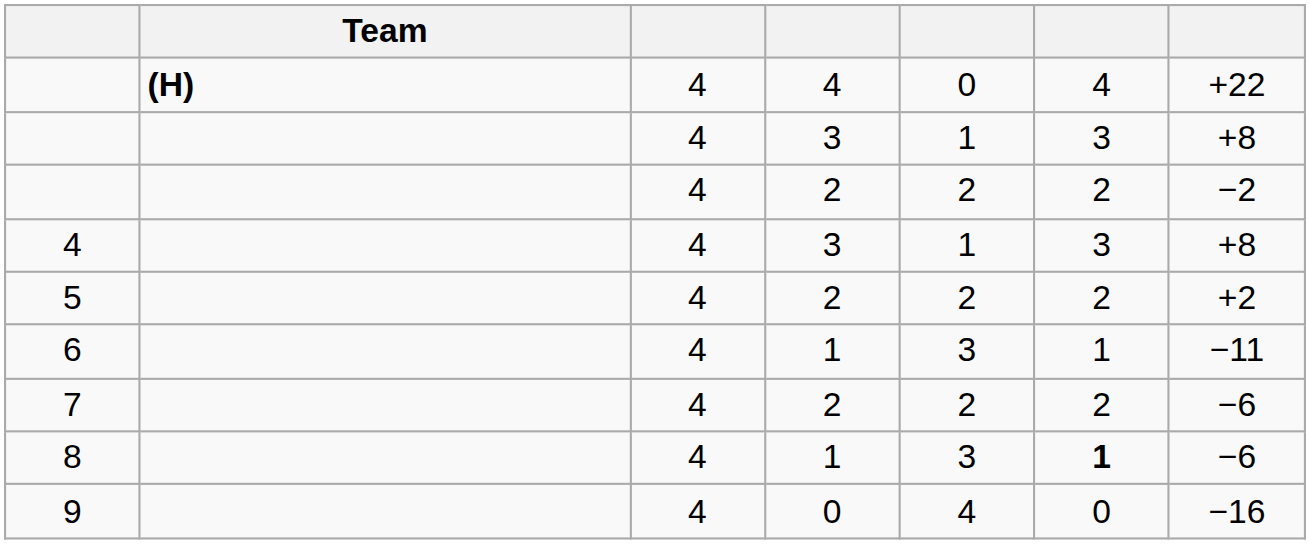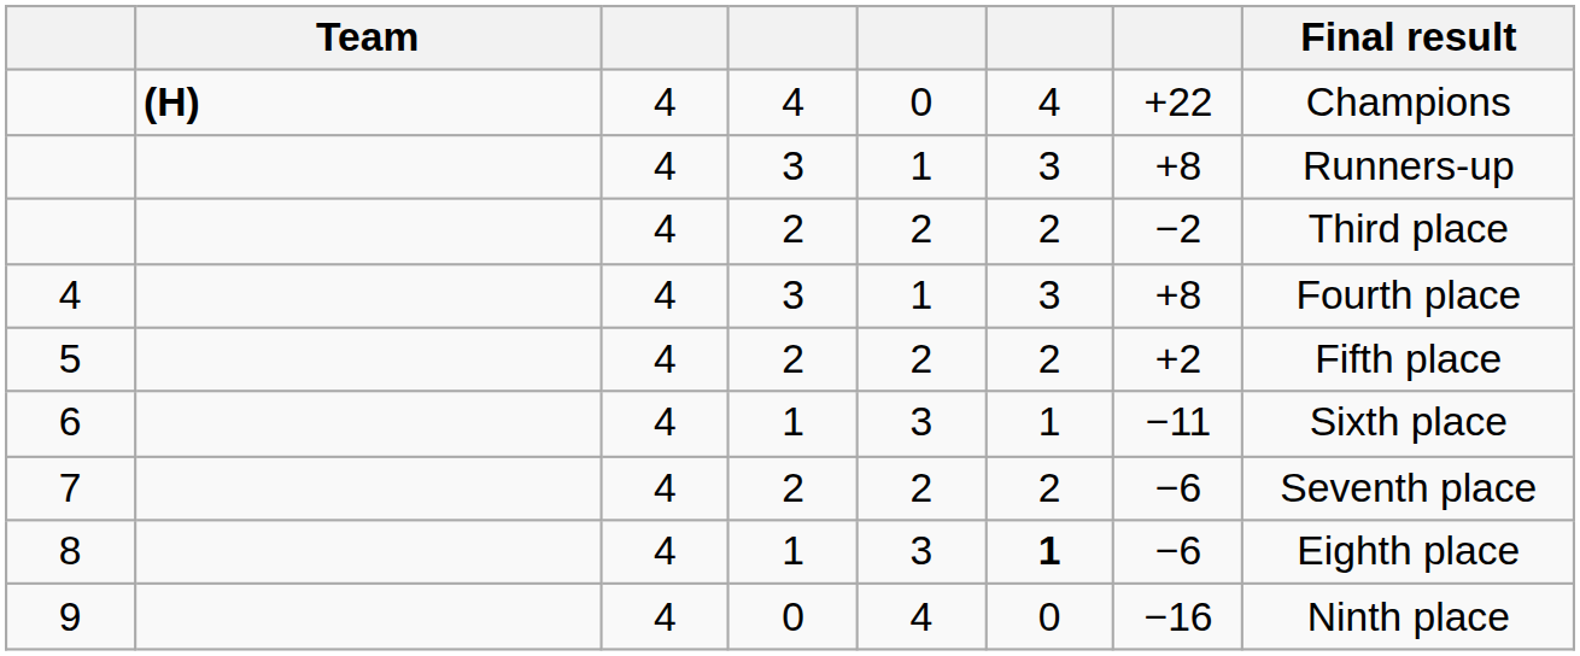+ column: Final result | Champions | Runners-up | Third place | Fourth place | Fifth place | Sixth place | Seventh place | Eighth place | Ninth place
